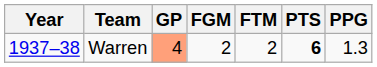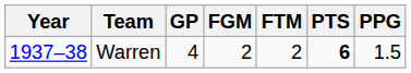Warren | GP: lightsalmon background -> no background
Warren | PPG: 1.3 -> 1.5
